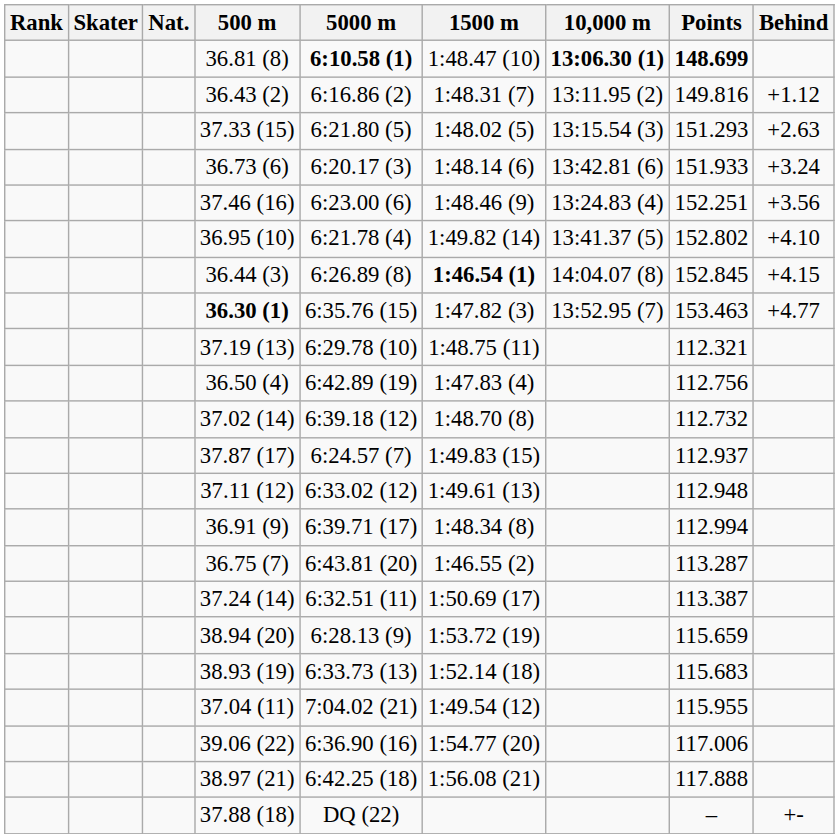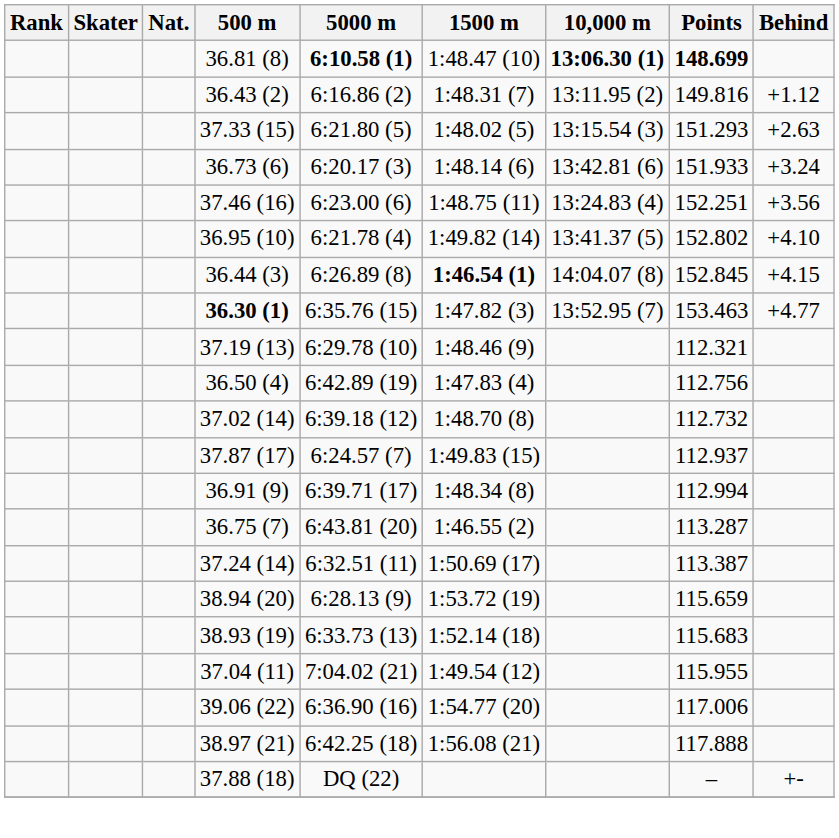37.46 (16) | 1500 m: 1:48.46 (9) -> 1:48.75 (11)
37.19 (13) | 1500 m: 1:48.75 (11) -> 1:48.46 (9)
- row: 37.11 (12) | 6:33.02 (12) | 1:49.61 (13) | 112.948
